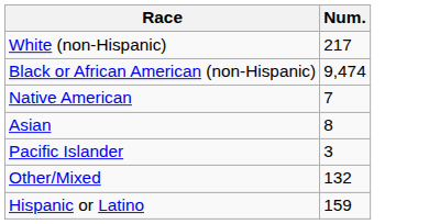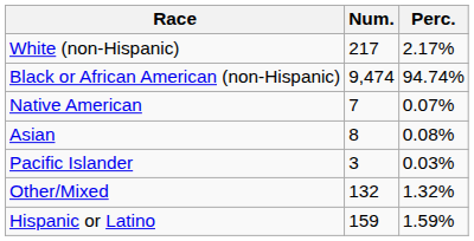+ column: Perc. | 2.17% | 94.74% | 0.07% | 0.08% | 0.03% | 1.32% | 1.59%
